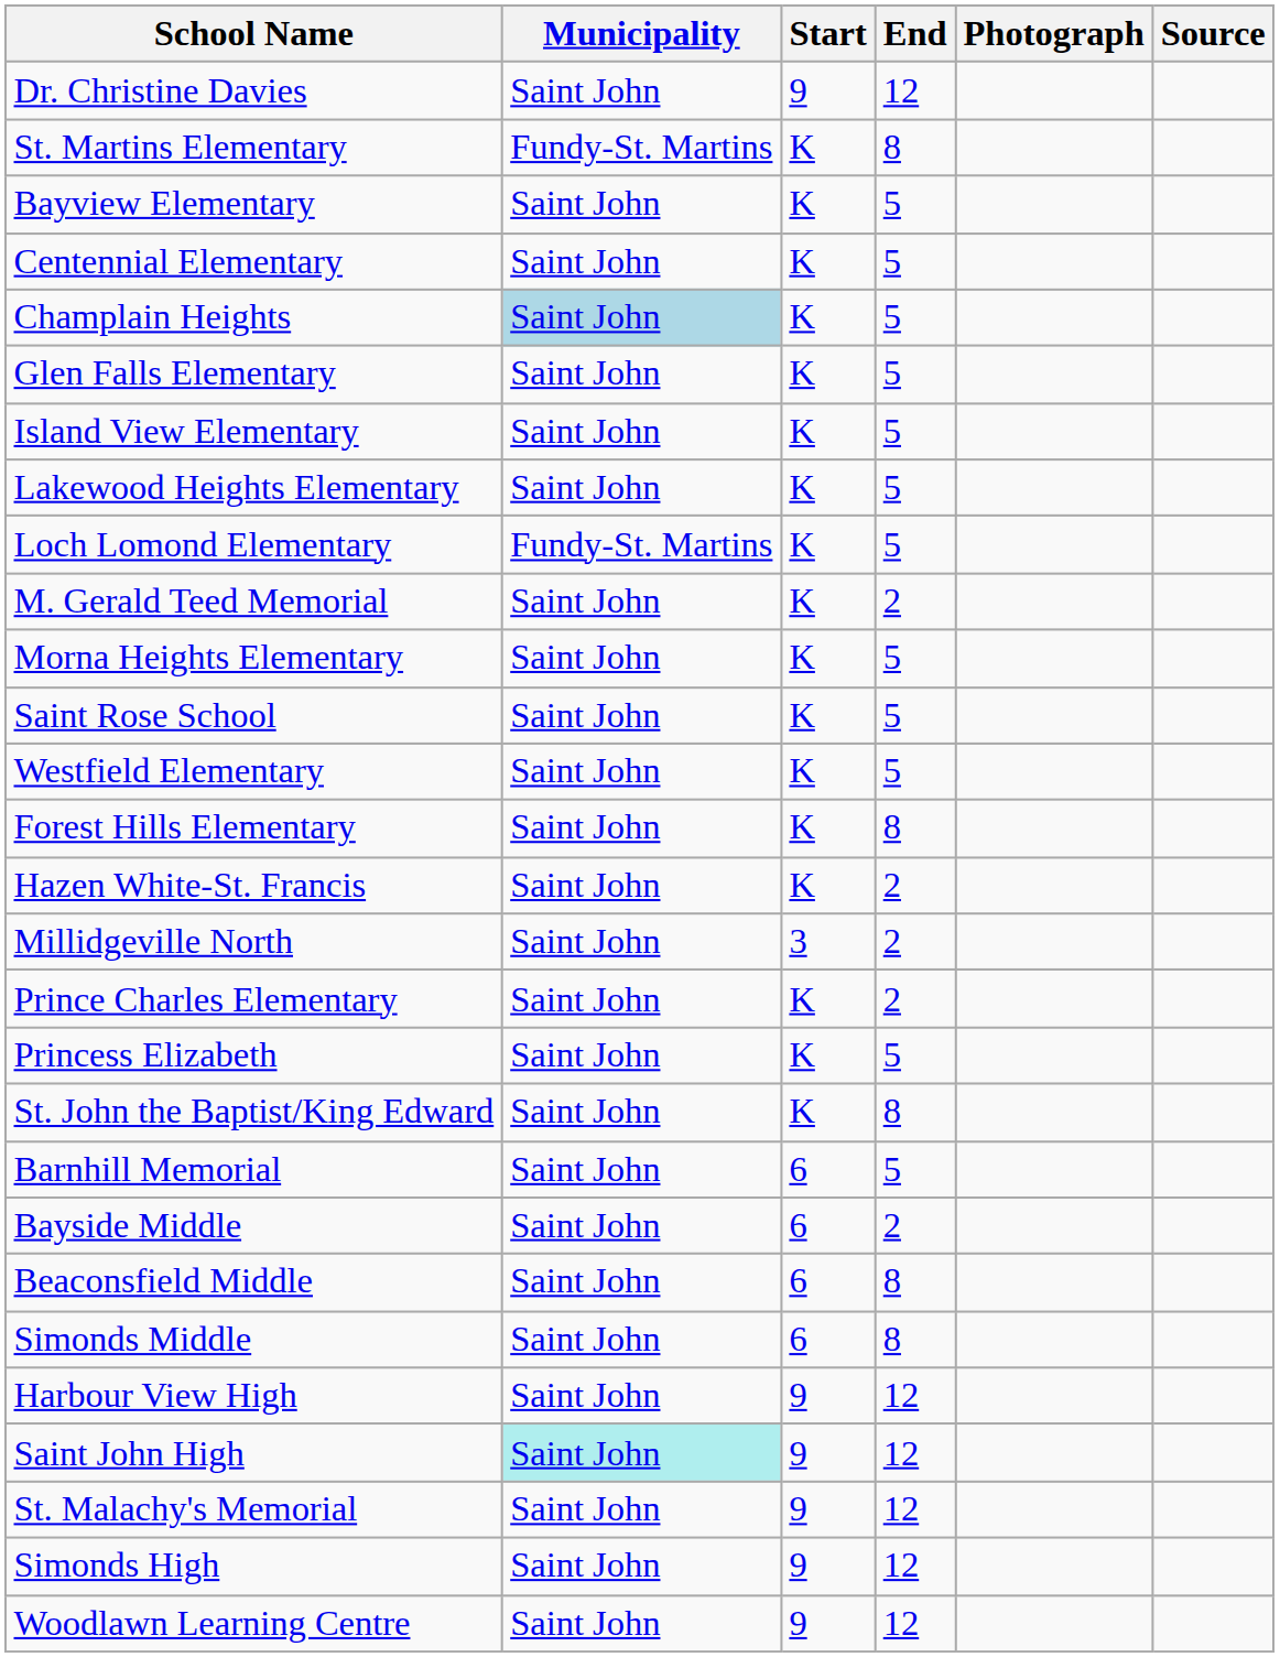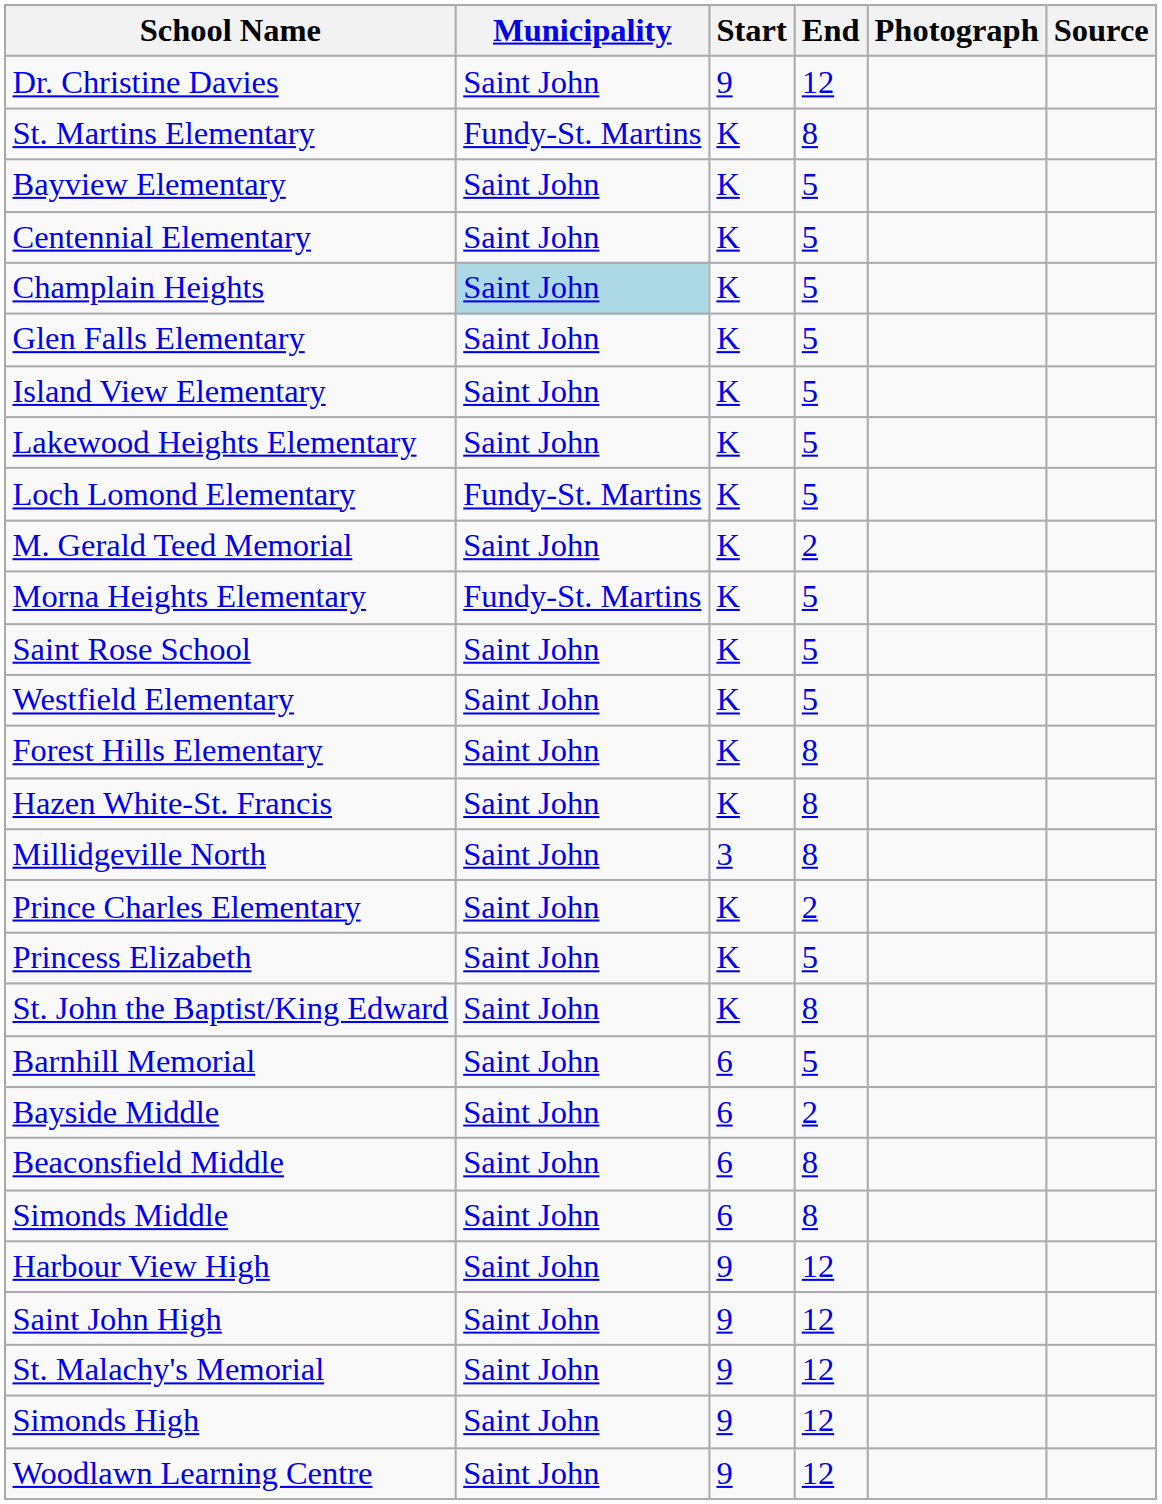Morna Heights Elementary | Municipality: Saint John -> Fundy-St. Martins
Hazen White-St. Francis | End: 2 -> 8
Millidgeville North | End: 2 -> 8
Saint John High | Municipality: paleturquoise background -> no background
